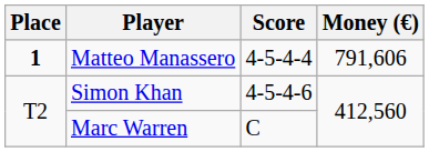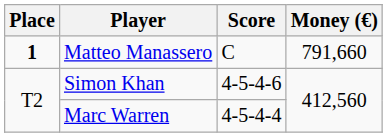Matteo Manassero | Score: 4-5-4-4 -> C
Matteo Manassero | Money (€): 791,606 -> 791,660
Marc Warren | Score: C -> 4-5-4-4
